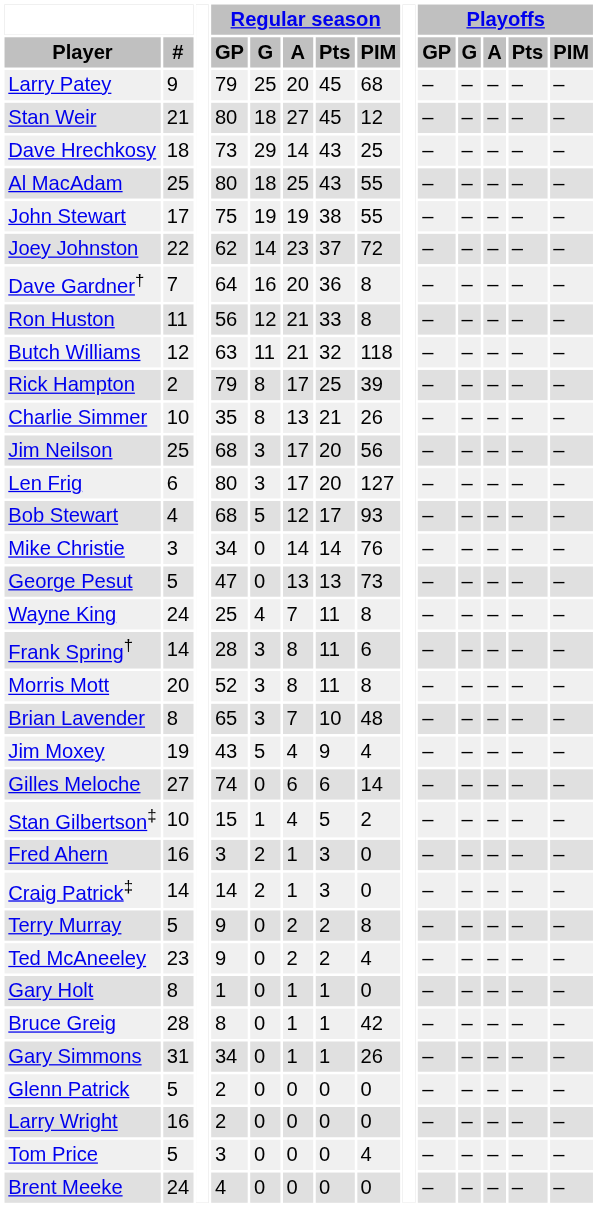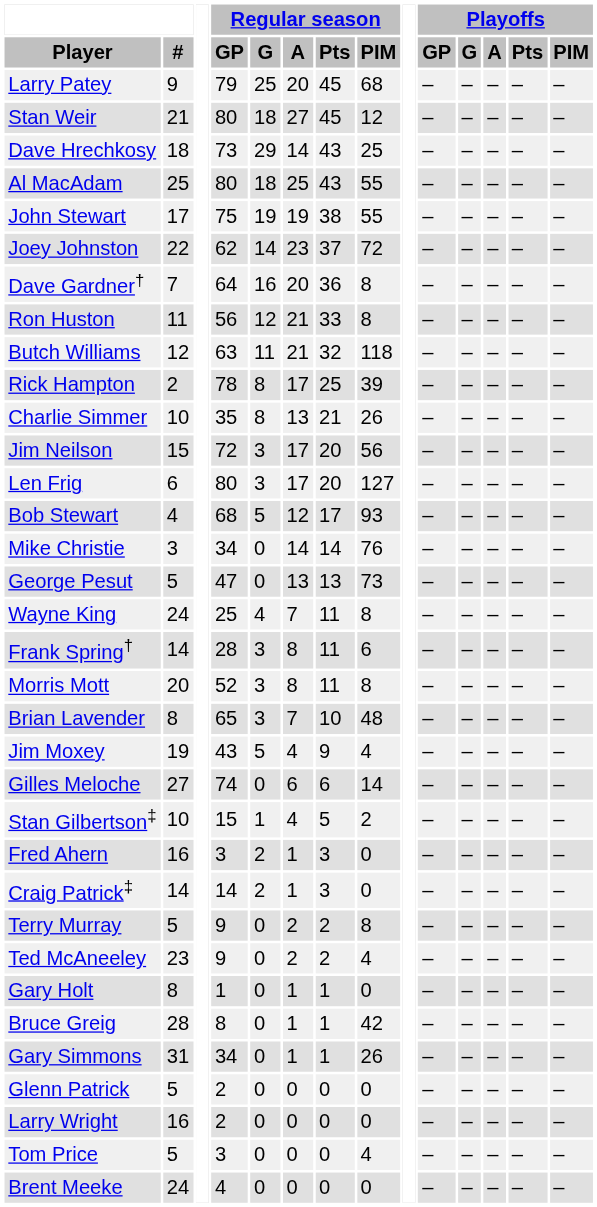Rick Hampton | Regular season / GP: 79 -> 78
Jim Neilson | #: 25 -> 15
Jim Neilson | Regular season / GP: 68 -> 72
